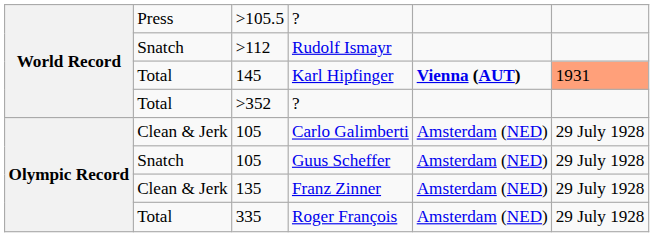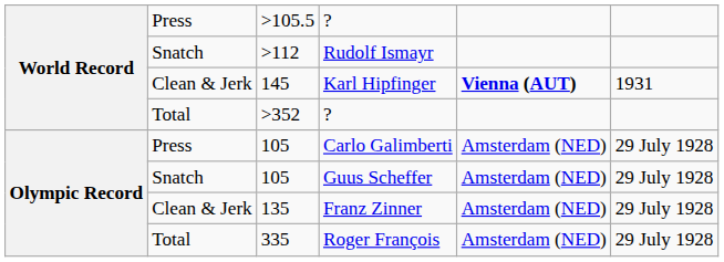Karl Hipfinger | column 2: Total -> Clean & Jerk
Karl Hipfinger | column 6: lightsalmon background -> no background
Carlo Galimberti | column 2: Clean & Jerk -> Press
